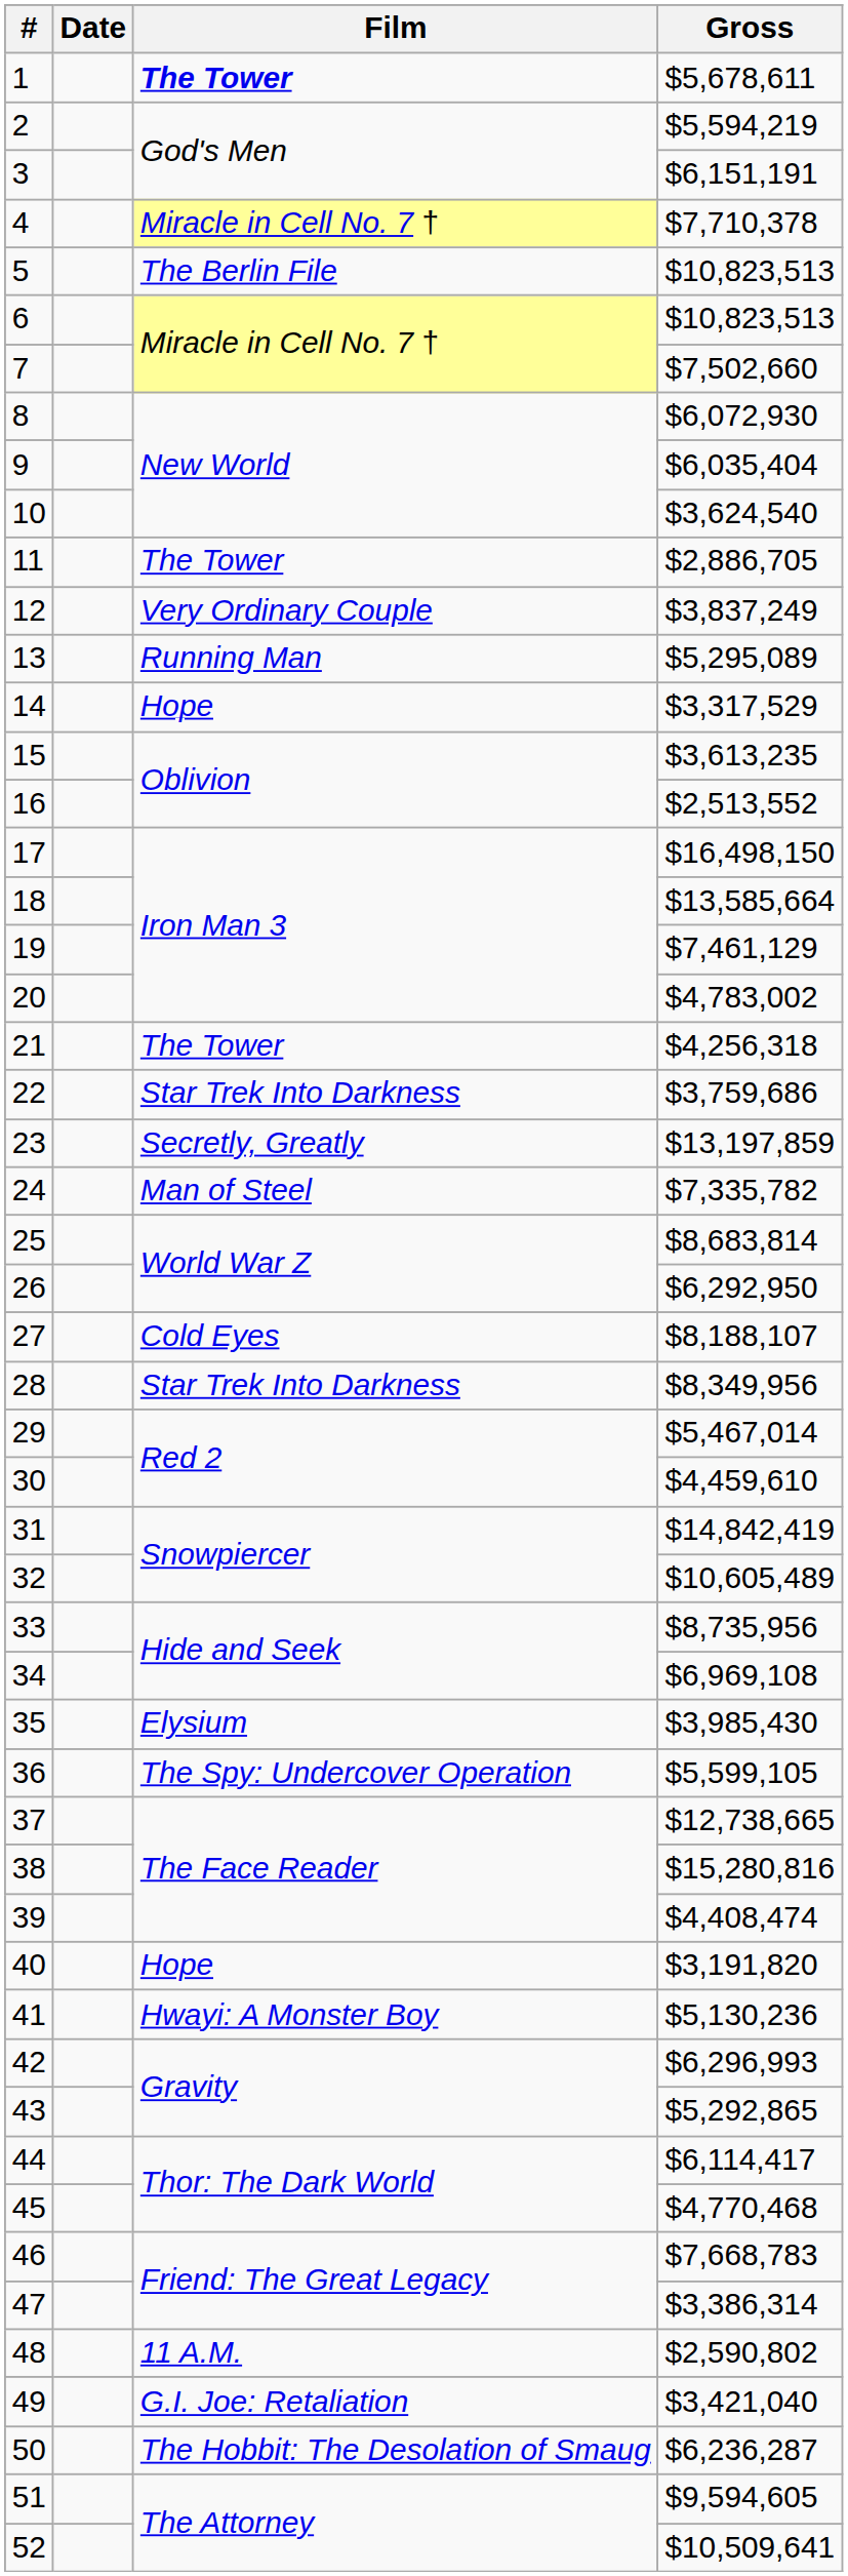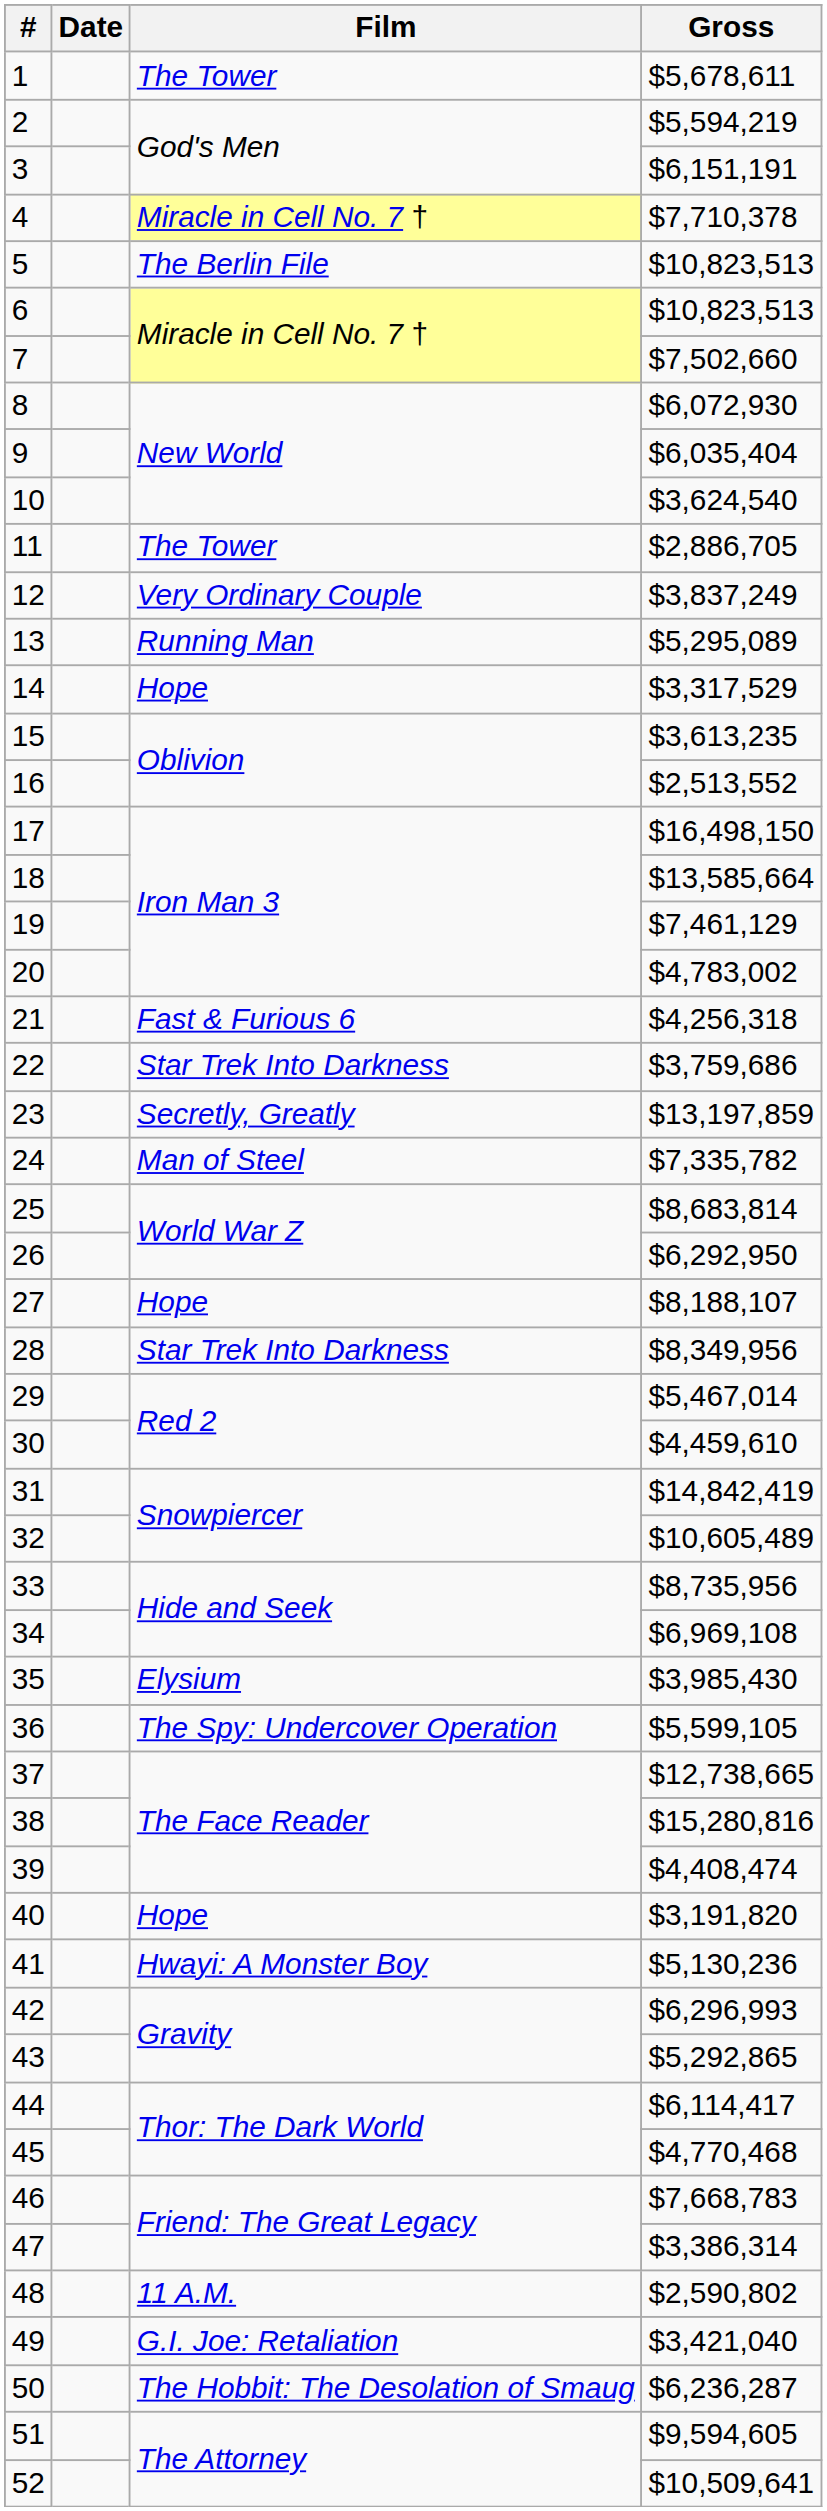1 | Film: bold -> normal
21 | Film: The Tower -> Fast & Furious 6
27 | Film: Cold Eyes -> Hope
